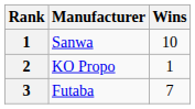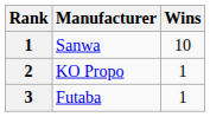Futaba | Wins: 7 -> 1
